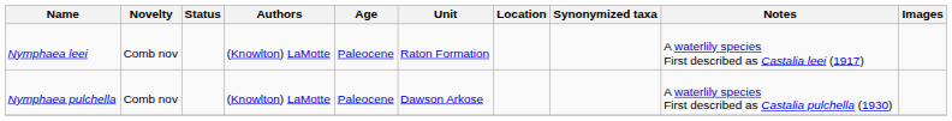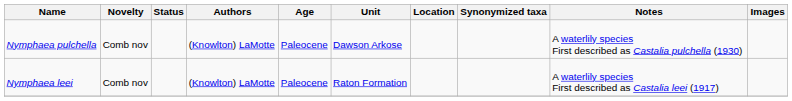rows swapped: Nymphaea leei <-> Nymphaea pulchella
